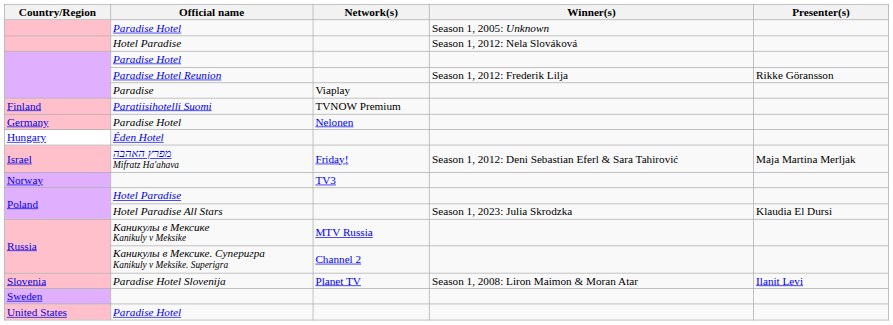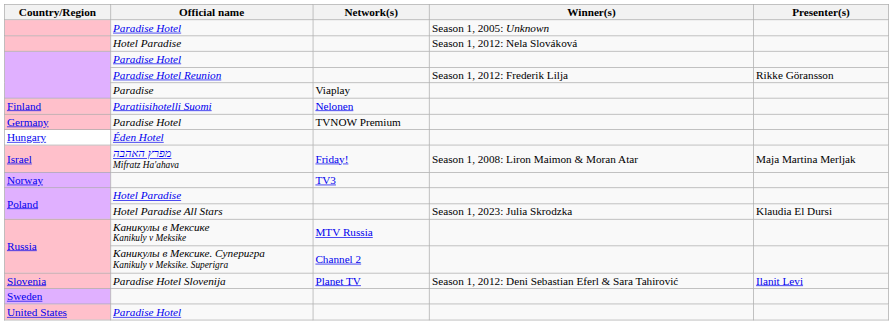Paratiisihotelli Suomi | Network(s): TVNOW Premium -> Nelonen
Germany / Paradise Hotel | Network(s): Nelonen -> TVNOW Premium
מפרץ האהבה Mifratz Ha'ahava | Winner(s): Season 1, 2012: Deni Sebastian Eferl & Sara Tahirović -> Season 1, 2008: Liron Maimon & Moran Atar
Paradise Hotel Slovenija | Winner(s): Season 1, 2008: Liron Maimon & Moran Atar -> Season 1, 2012: Deni Sebastian Eferl & Sara Tahirović
